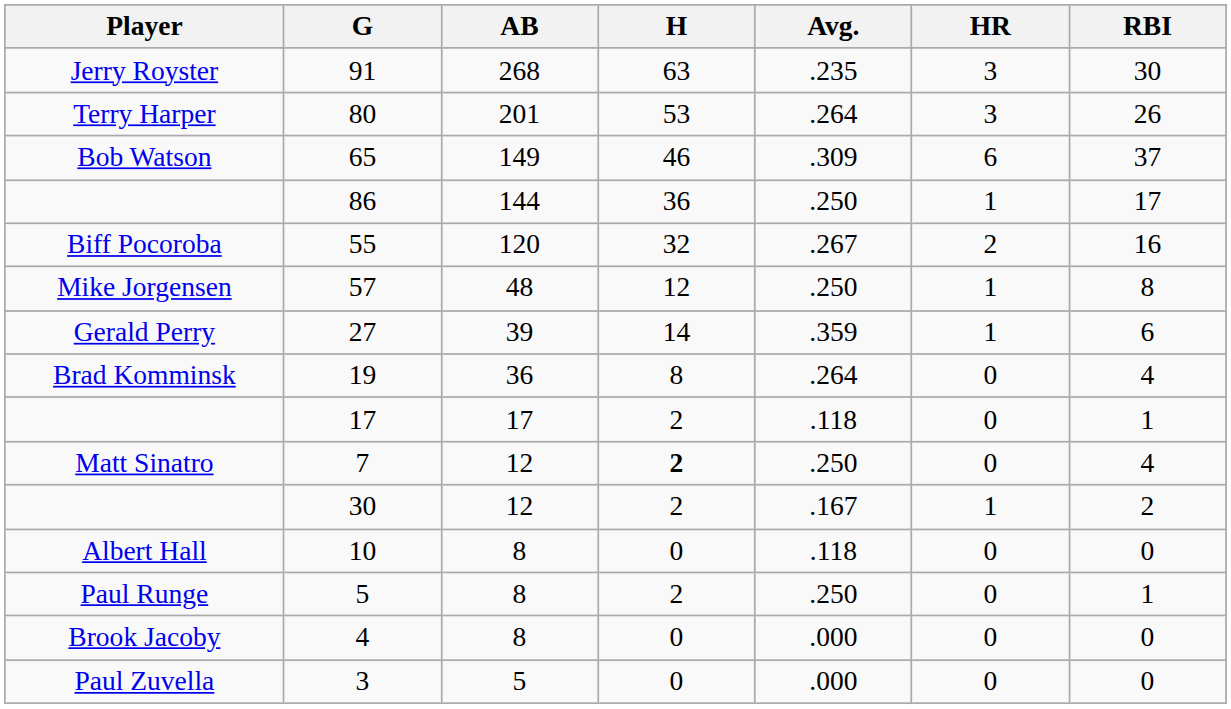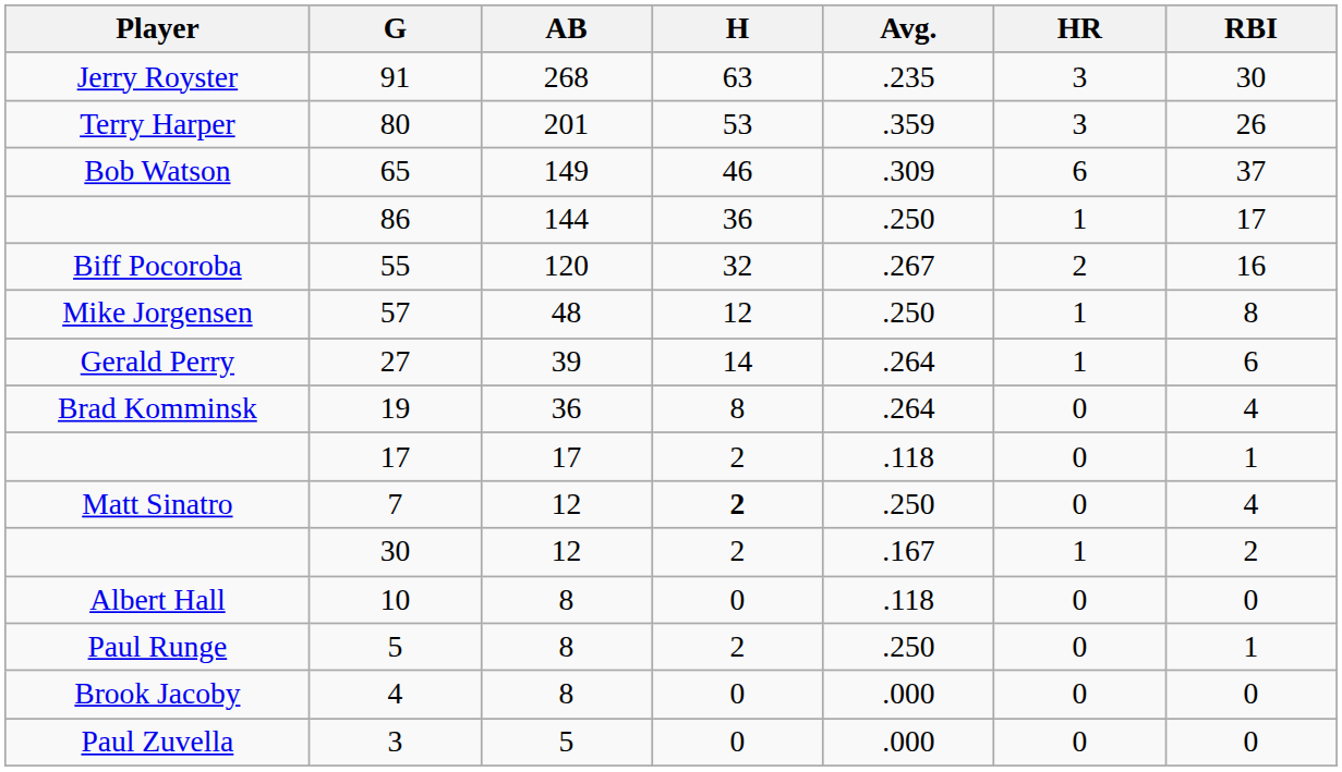80 | Avg.: .264 -> .359
27 | Avg.: .359 -> .264
